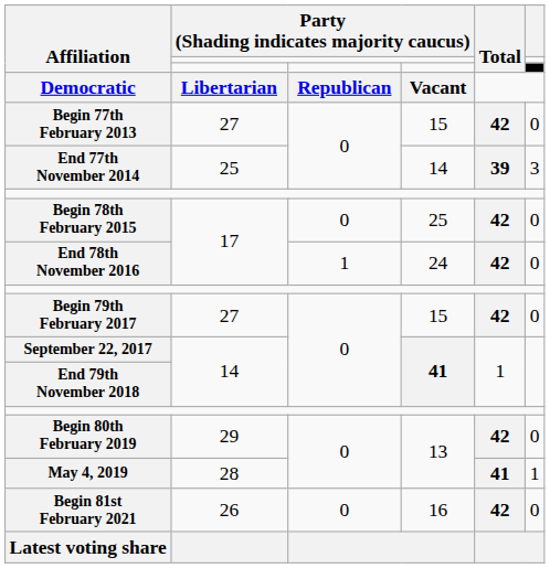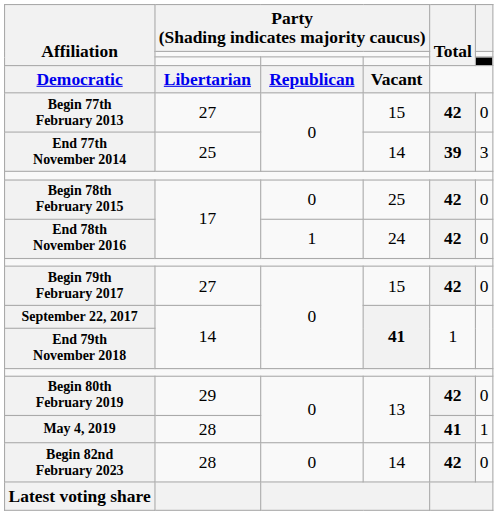- row: Begin 81st February 2021 | 26 | 0 | 16 | 42 | 0
+ row: Begin 82nd February 2023 | 28 | 0 | 14 | 42 | 0
